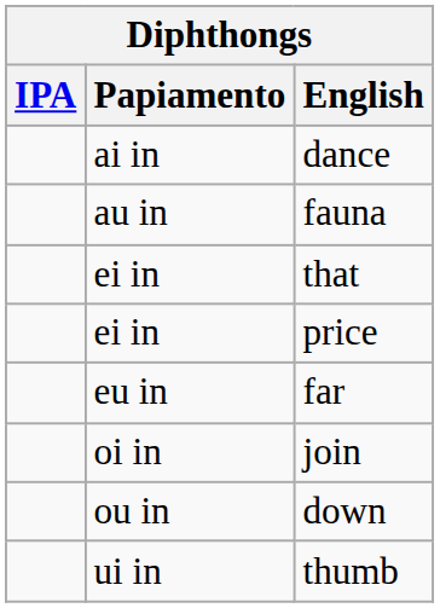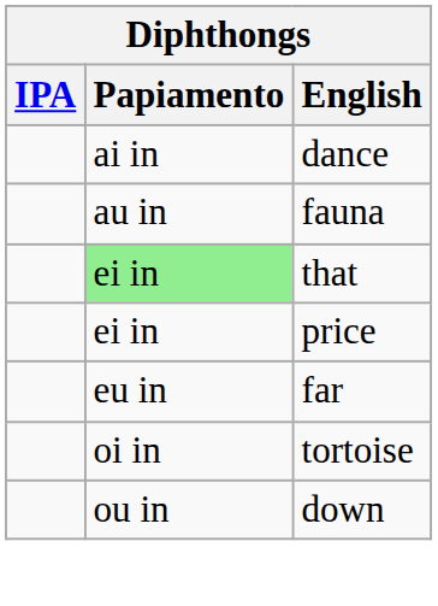that | Papiamento: no background -> lightgreen background
- row: oi in | join
+ row: oi in | tortoise
- row: ui in | thumb
